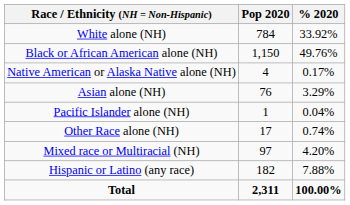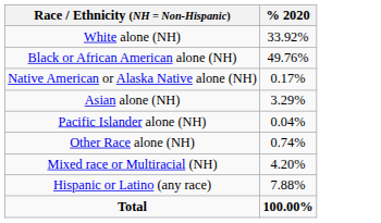- column: Pop 2020 | 784 | 1,150 | 4 | 76 | 1 | 17 | 97 | 182 | 2,311
